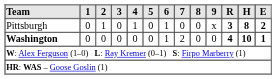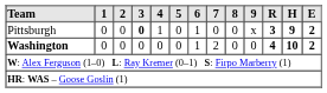Pittsburgh | 2: 1 -> 0
Pittsburgh | 3: normal -> bold
Pittsburgh | H: 8 -> 9
Washington | E: 1 -> 2
